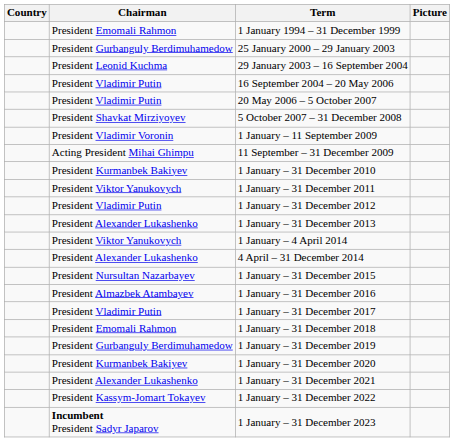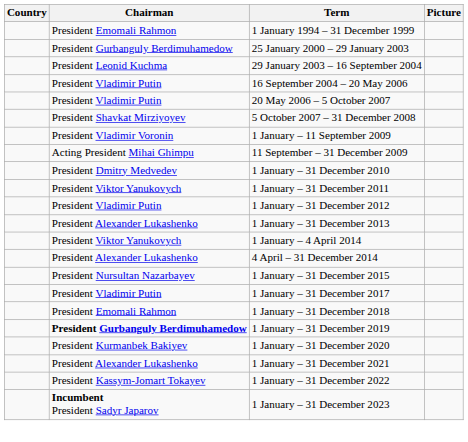1 January – 31 December 2010 | Chairman: President Kurmanbek Bakiyev -> President Dmitry Medvedev
- row: President Almazbek Atambayev | 1 January – 31 December 2016
1 January – 31 December 2019 | Chairman: normal -> bold
